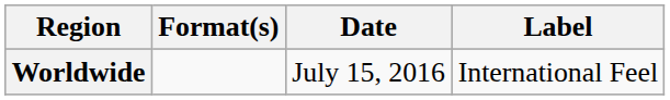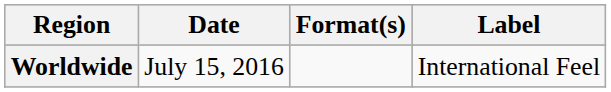columns swapped: Date <-> Format(s)
